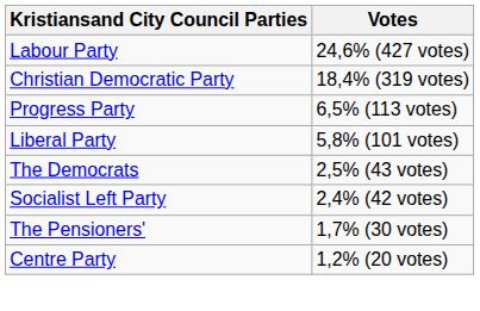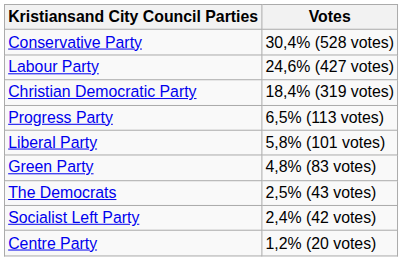+ row: Conservative Party | 30,4% (528 votes)
+ row: Green Party | 4,8% (83 votes)
- row: The Pensioners' | 1,7% (30 votes)
